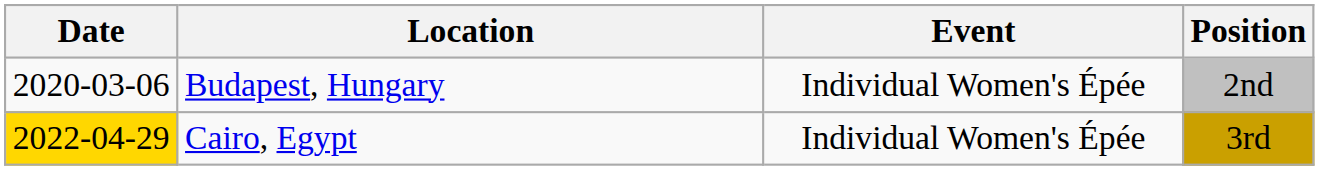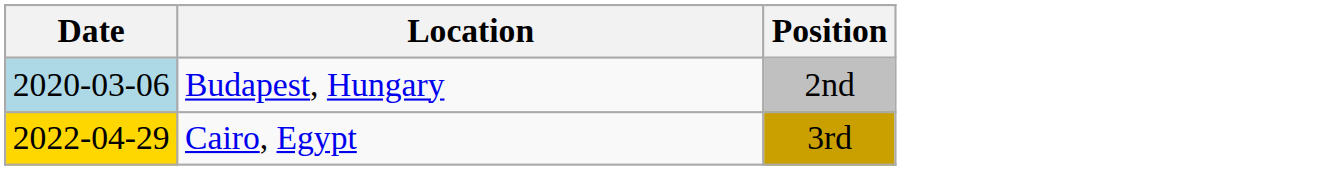- column: Event | Individual Women's Épée | Individual Women's Épée
Budapest, Hungary | Date: no background -> lightblue background
